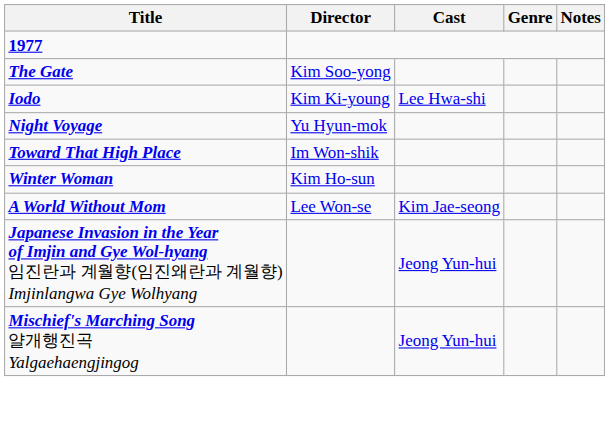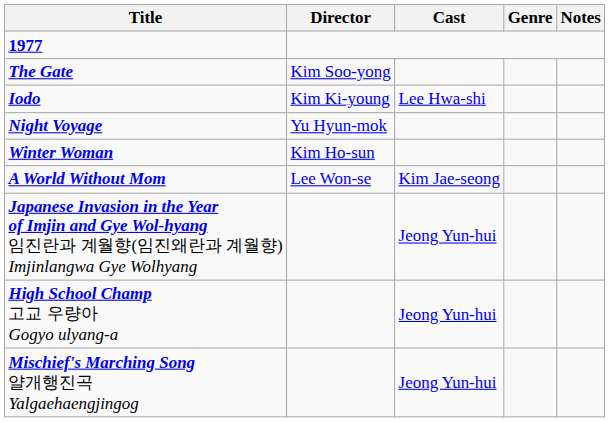- row: Toward That High Place | Im Won-shik
+ row: High School Champ 고교 우량아 Gogyo ulyang-a | Jeong Yun-hui
